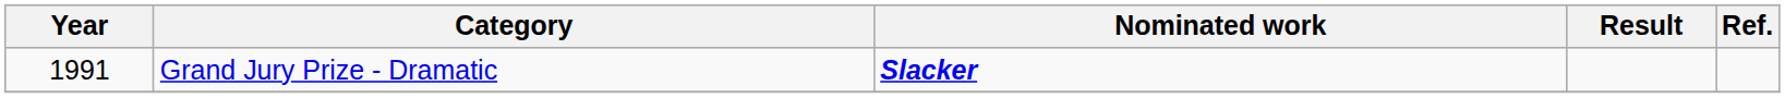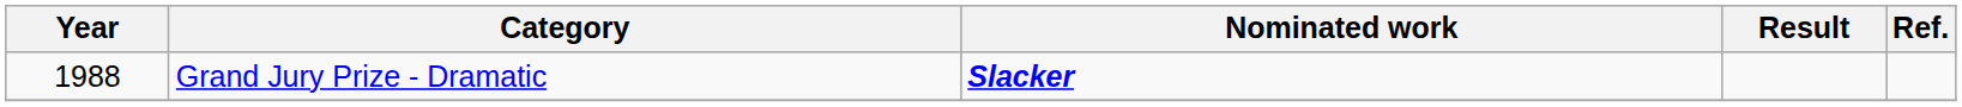Grand Jury Prize - Dramatic | Year: 1991 -> 1988
